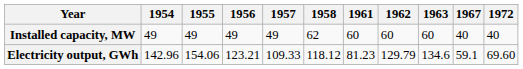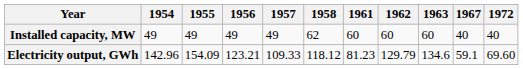Electricity output, GWh | 1955: 154.06 -> 154.09
